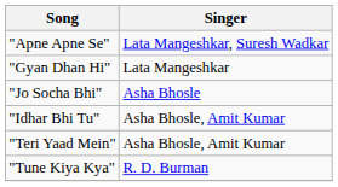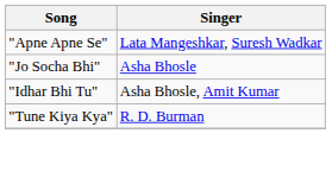- row: "Gyan Dhan Hi" | Lata Mangeshkar
- row: "Teri Yaad Mein" | Asha Bhosle, Amit Kumar
